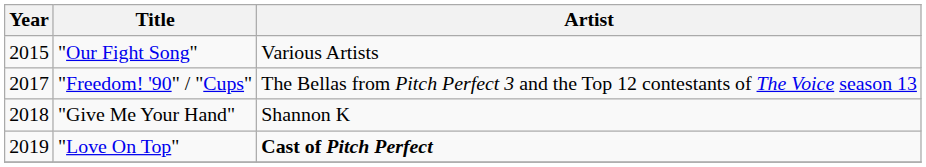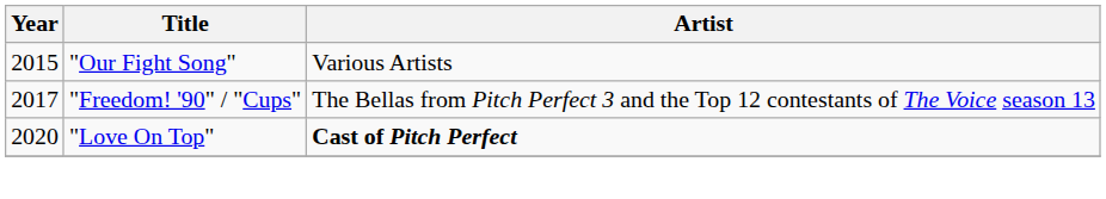- row: 2018 | "Give Me Your Hand" | Shannon K
"Love On Top" | Year: 2019 -> 2020
